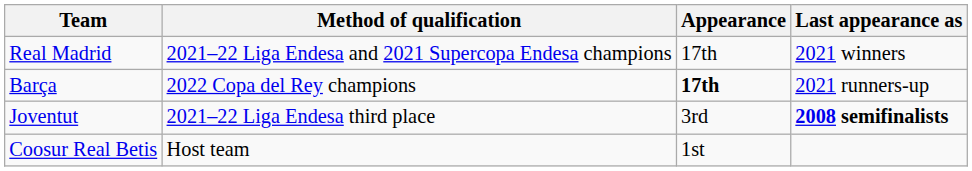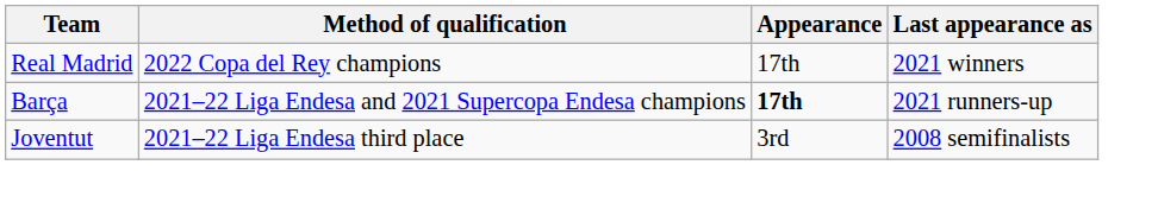Real Madrid | Method of qualification: 2021–22 Liga Endesa and 2021 Supercopa Endesa champions -> 2022 Copa del Rey champions
Barça | Method of qualification: 2022 Copa del Rey champions -> 2021–22 Liga Endesa and 2021 Supercopa Endesa champions
Joventut | Last appearance as: bold -> normal
- row: Coosur Real Betis | Host team | 1st
